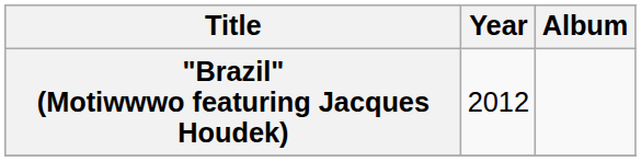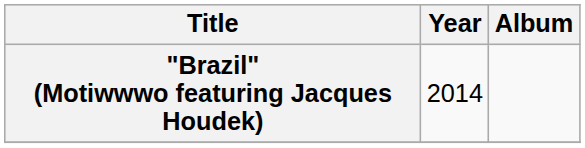"Brazil" (Motiwwwo featuring Jacques Houdek) | Year: 2012 -> 2014
